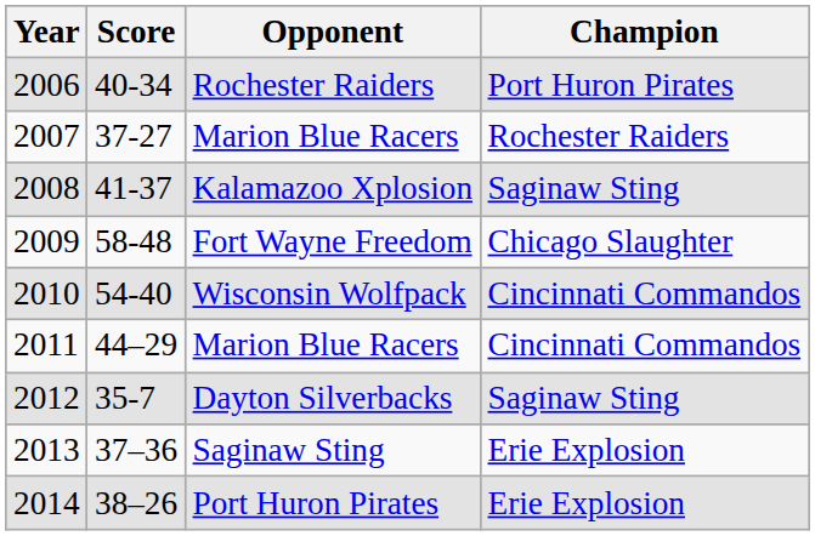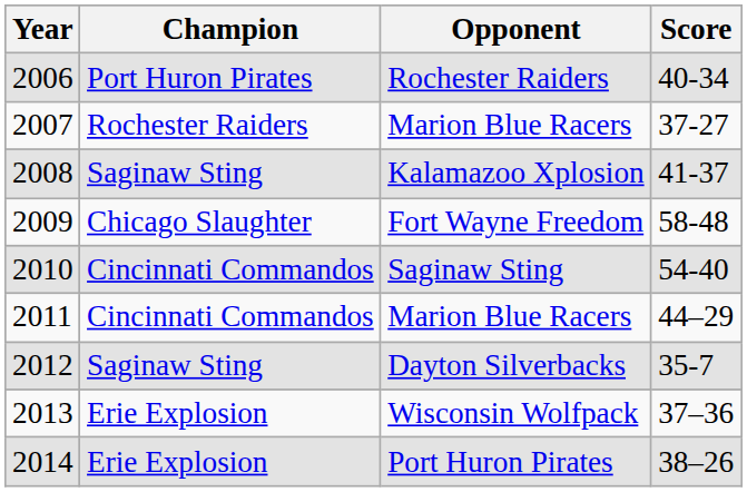columns swapped: Champion <-> Score
2010 | Opponent: Wisconsin Wolfpack -> Saginaw Sting
2013 | Opponent: Saginaw Sting -> Wisconsin Wolfpack
